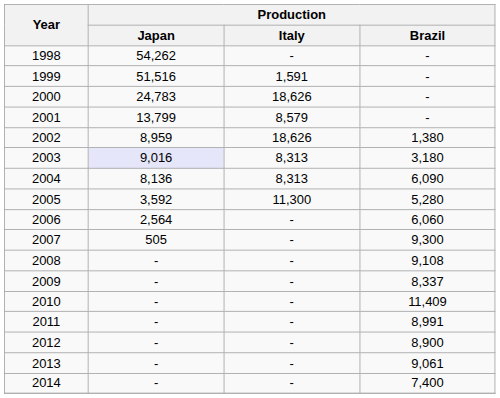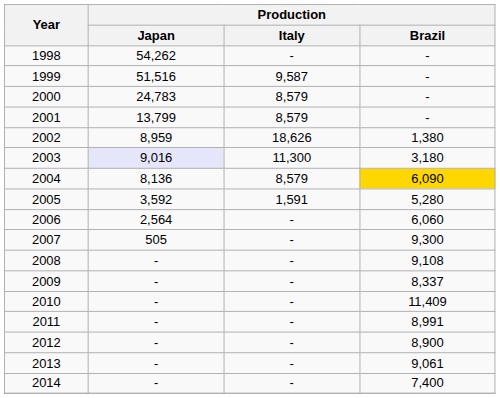1999 | Production / Italy: 1,591 -> 9,587
2000 | Production / Italy: 18,626 -> 8,579
2003 | Production / Italy: 8,313 -> 11,300
2004 | Production / Italy: 8,313 -> 8,579
2004 | Production / Brazil: no background -> gold background
2005 | Production / Italy: 11,300 -> 1,591
